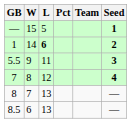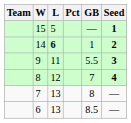columns swapped: Team <-> GB
